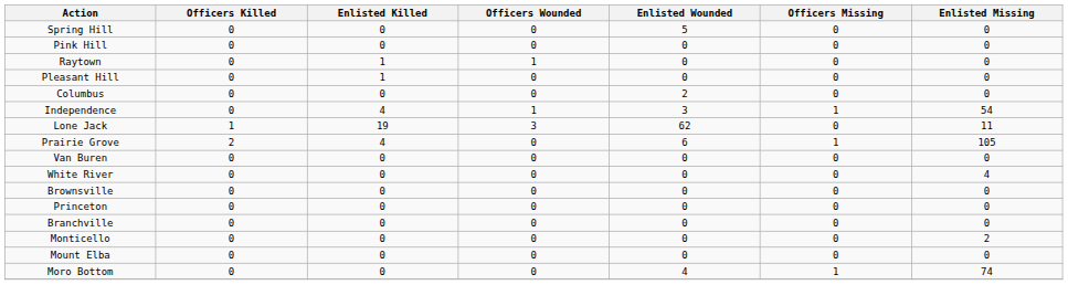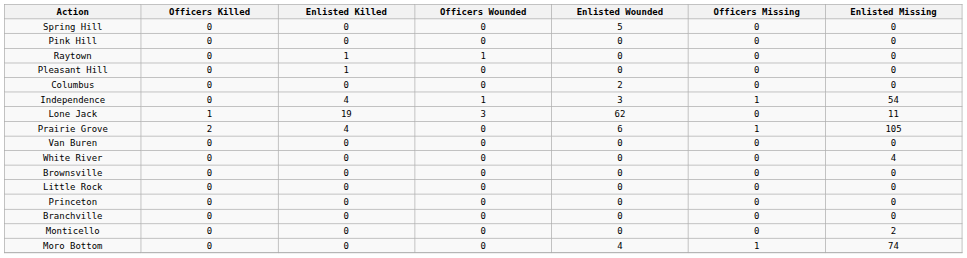+ row: Little Rock | 0 | 0 | 0 | 0 | 0 | 0
- row: Mount Elba | 0 | 0 | 0 | 0 | 0 | 0
